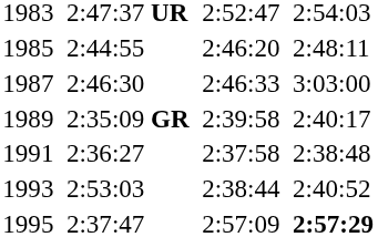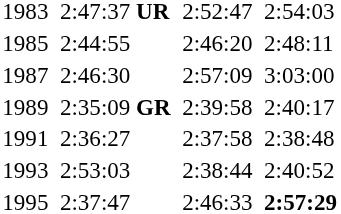1987 | column 5: 2:46:33 -> 2:57:09
1995 | column 5: 2:57:09 -> 2:46:33
